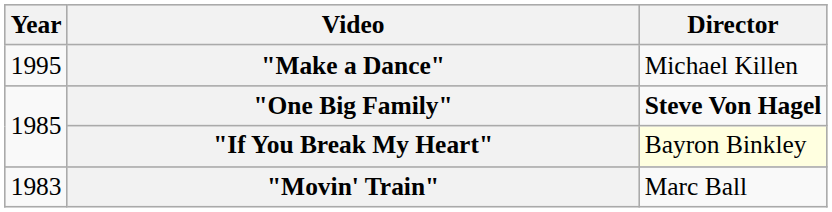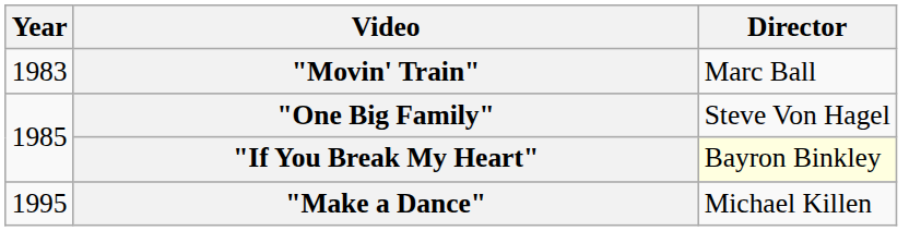rows swapped: "Movin' Train" <-> "Make a Dance"
"One Big Family" | Director: bold -> normal
